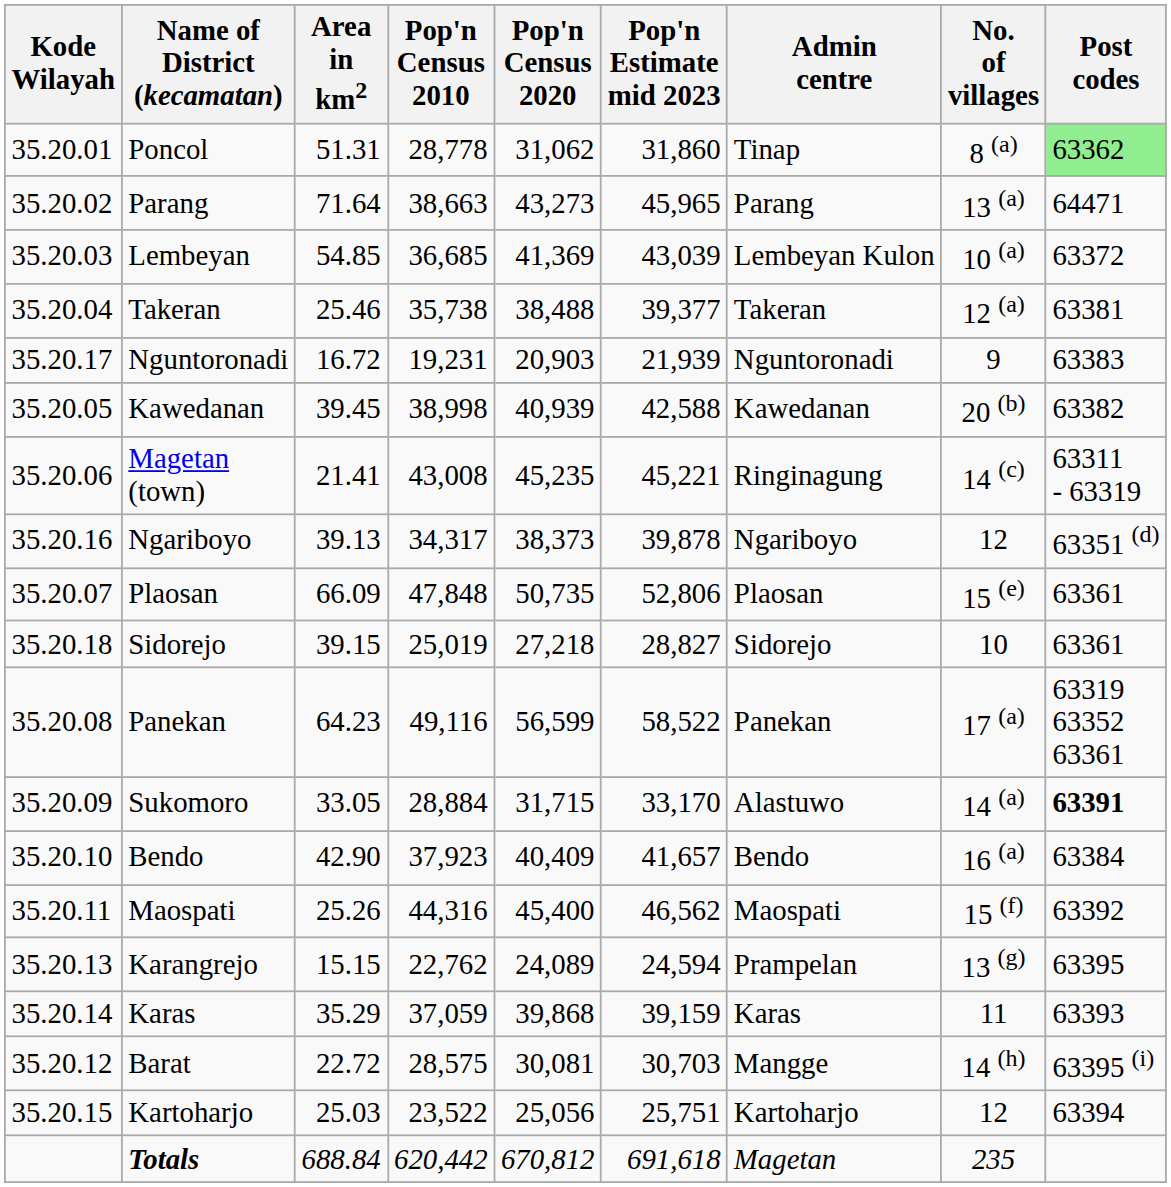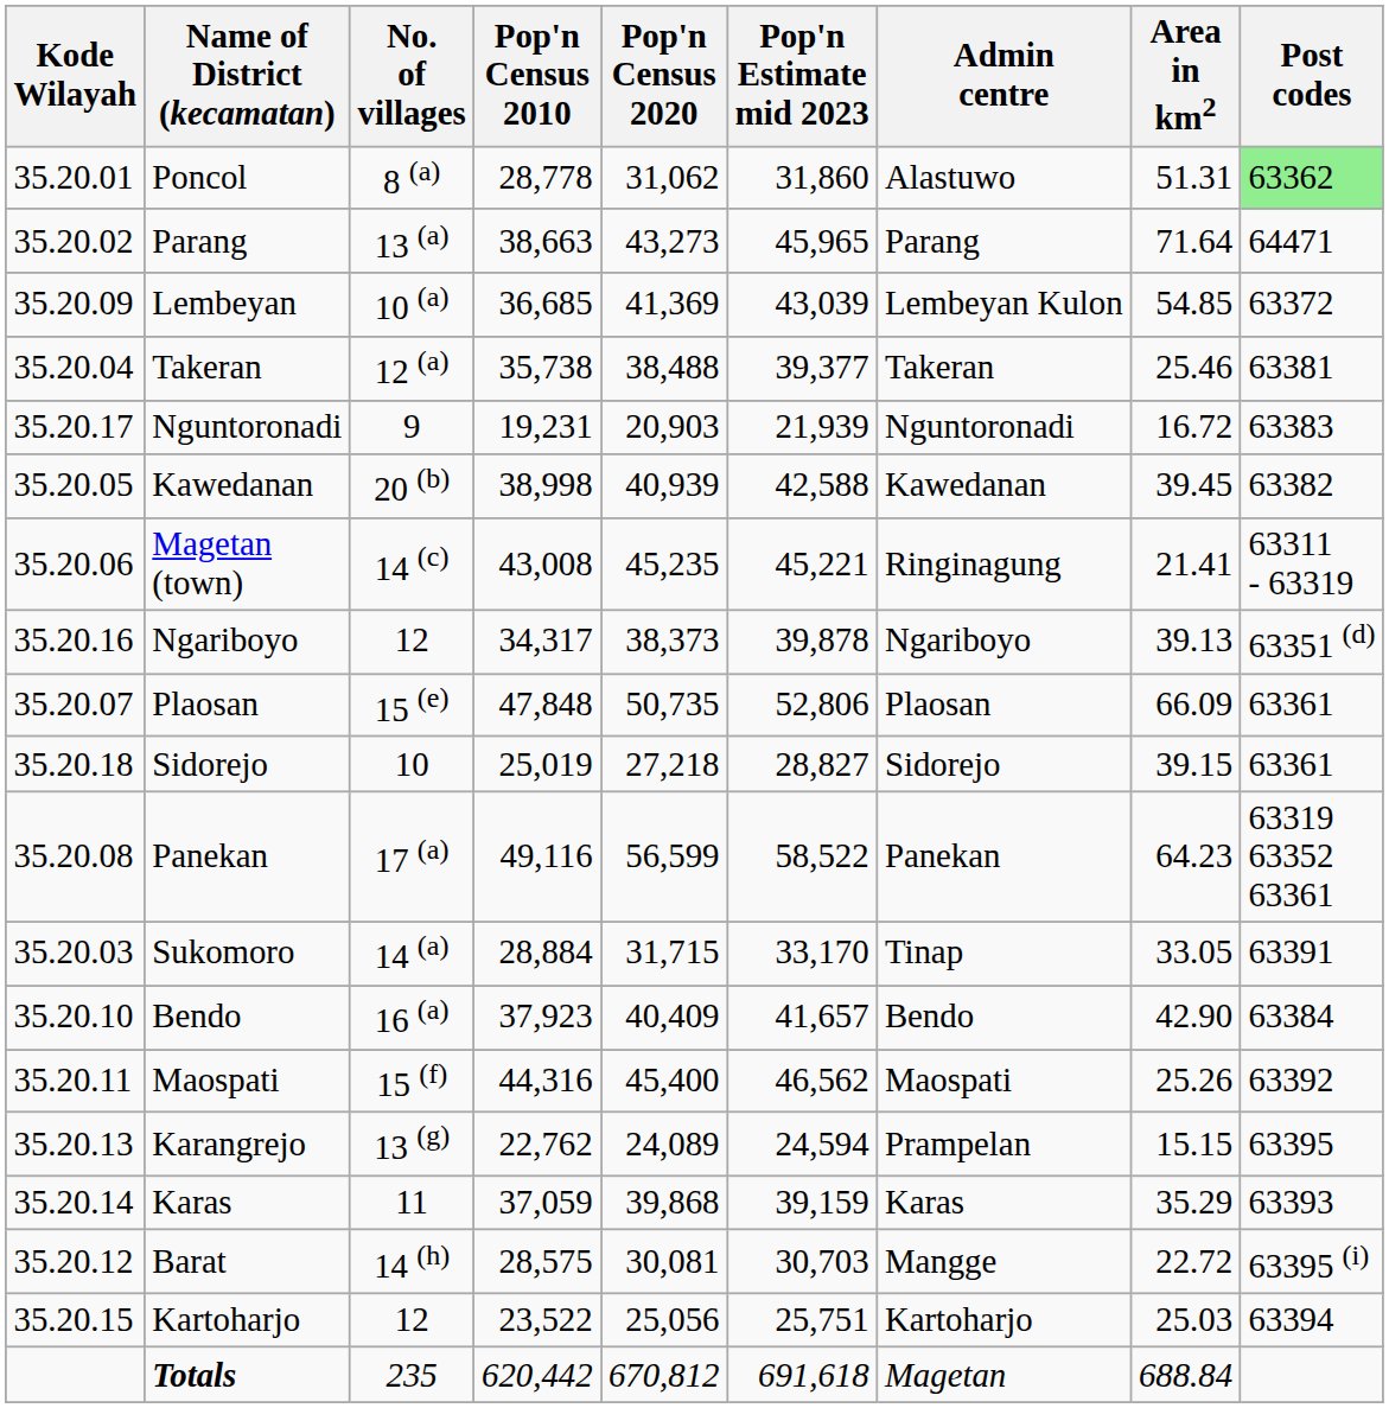columns swapped: Area in km2 <-> No. of villages
Poncol | Admin centre: Tinap -> Alastuwo
Lembeyan | Kode Wilayah: 35.20.03 -> 35.20.09
Sukomoro | Kode Wilayah: 35.20.09 -> 35.20.03
Sukomoro | Admin centre: Alastuwo -> Tinap
Sukomoro | Post codes: bold -> normal
